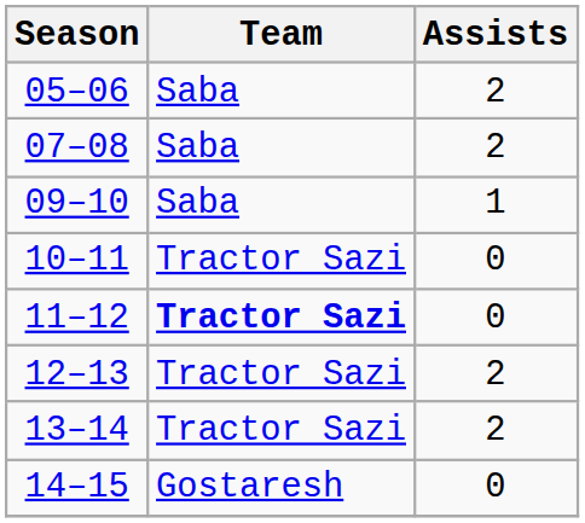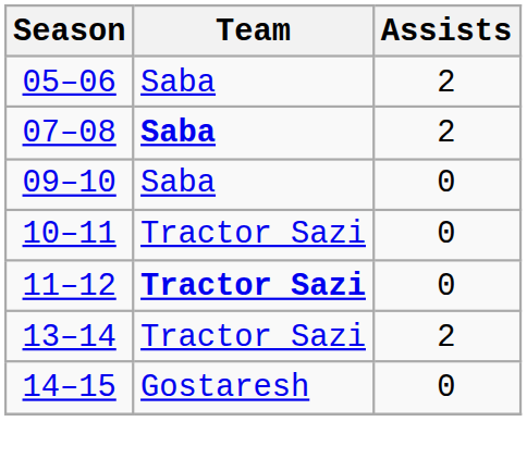07–08 | Team: normal -> bold
09–10 | Assists: 1 -> 0
- row: 12–13 | Tractor Sazi | 2
